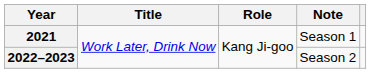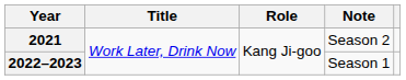2021 | Note: Season 1 -> Season 2
2022–2023 | Note: Season 2 -> Season 1
